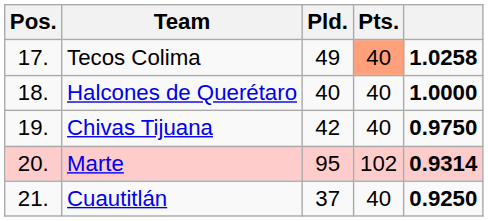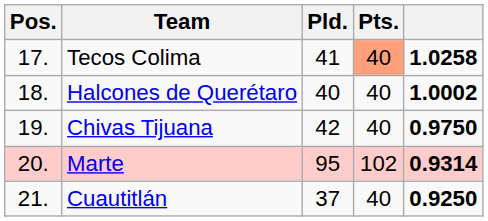Tecos Colima | Pld.: 49 -> 41
Halcones de Querétaro | column 5: 1.0000 -> 1.0002
